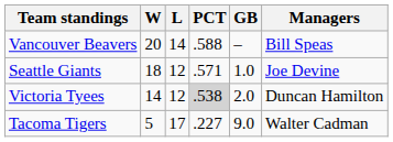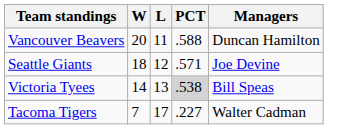- column: GB | – | 1.0 | 2.0 | 9.0
Vancouver Beavers | L: 14 -> 11
Vancouver Beavers | Managers: Bill Speas -> Duncan Hamilton
Victoria Tyees | L: 12 -> 13
Victoria Tyees | Managers: Duncan Hamilton -> Bill Speas
Tacoma Tigers | W: 5 -> 7
